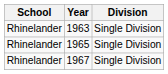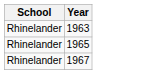- column: Division | Single Division | Single Division | Single Division
